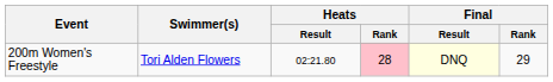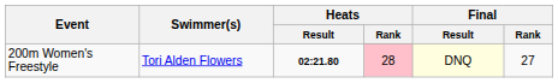200m Women's Freestyle | Heats / Result: normal -> bold
200m Women's Freestyle | Final / Rank: 29 -> 27
